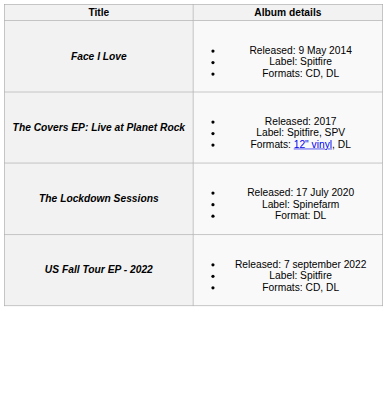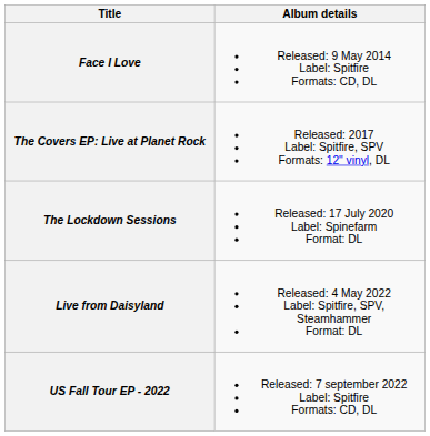+ row: Live from Daisyland | Released: 4 May 2022 Label: Spitfire, SPV, Steamhammer Format: DL
